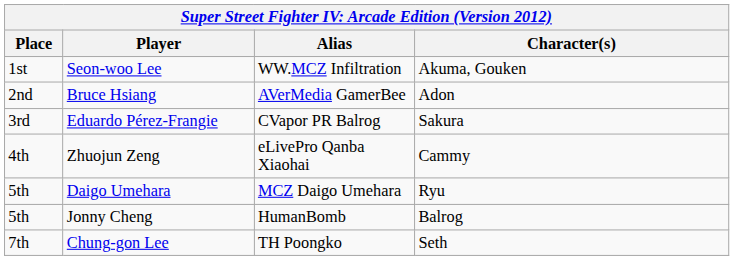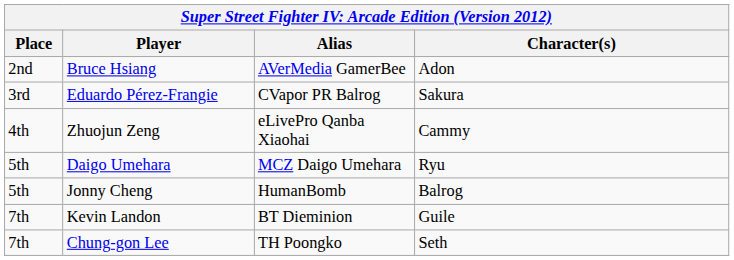- row: 1st | Seon-woo Lee | WW.MCZ Infiltration | Akuma, Gouken
+ row: 7th | Kevin Landon | BT Dieminion | Guile
